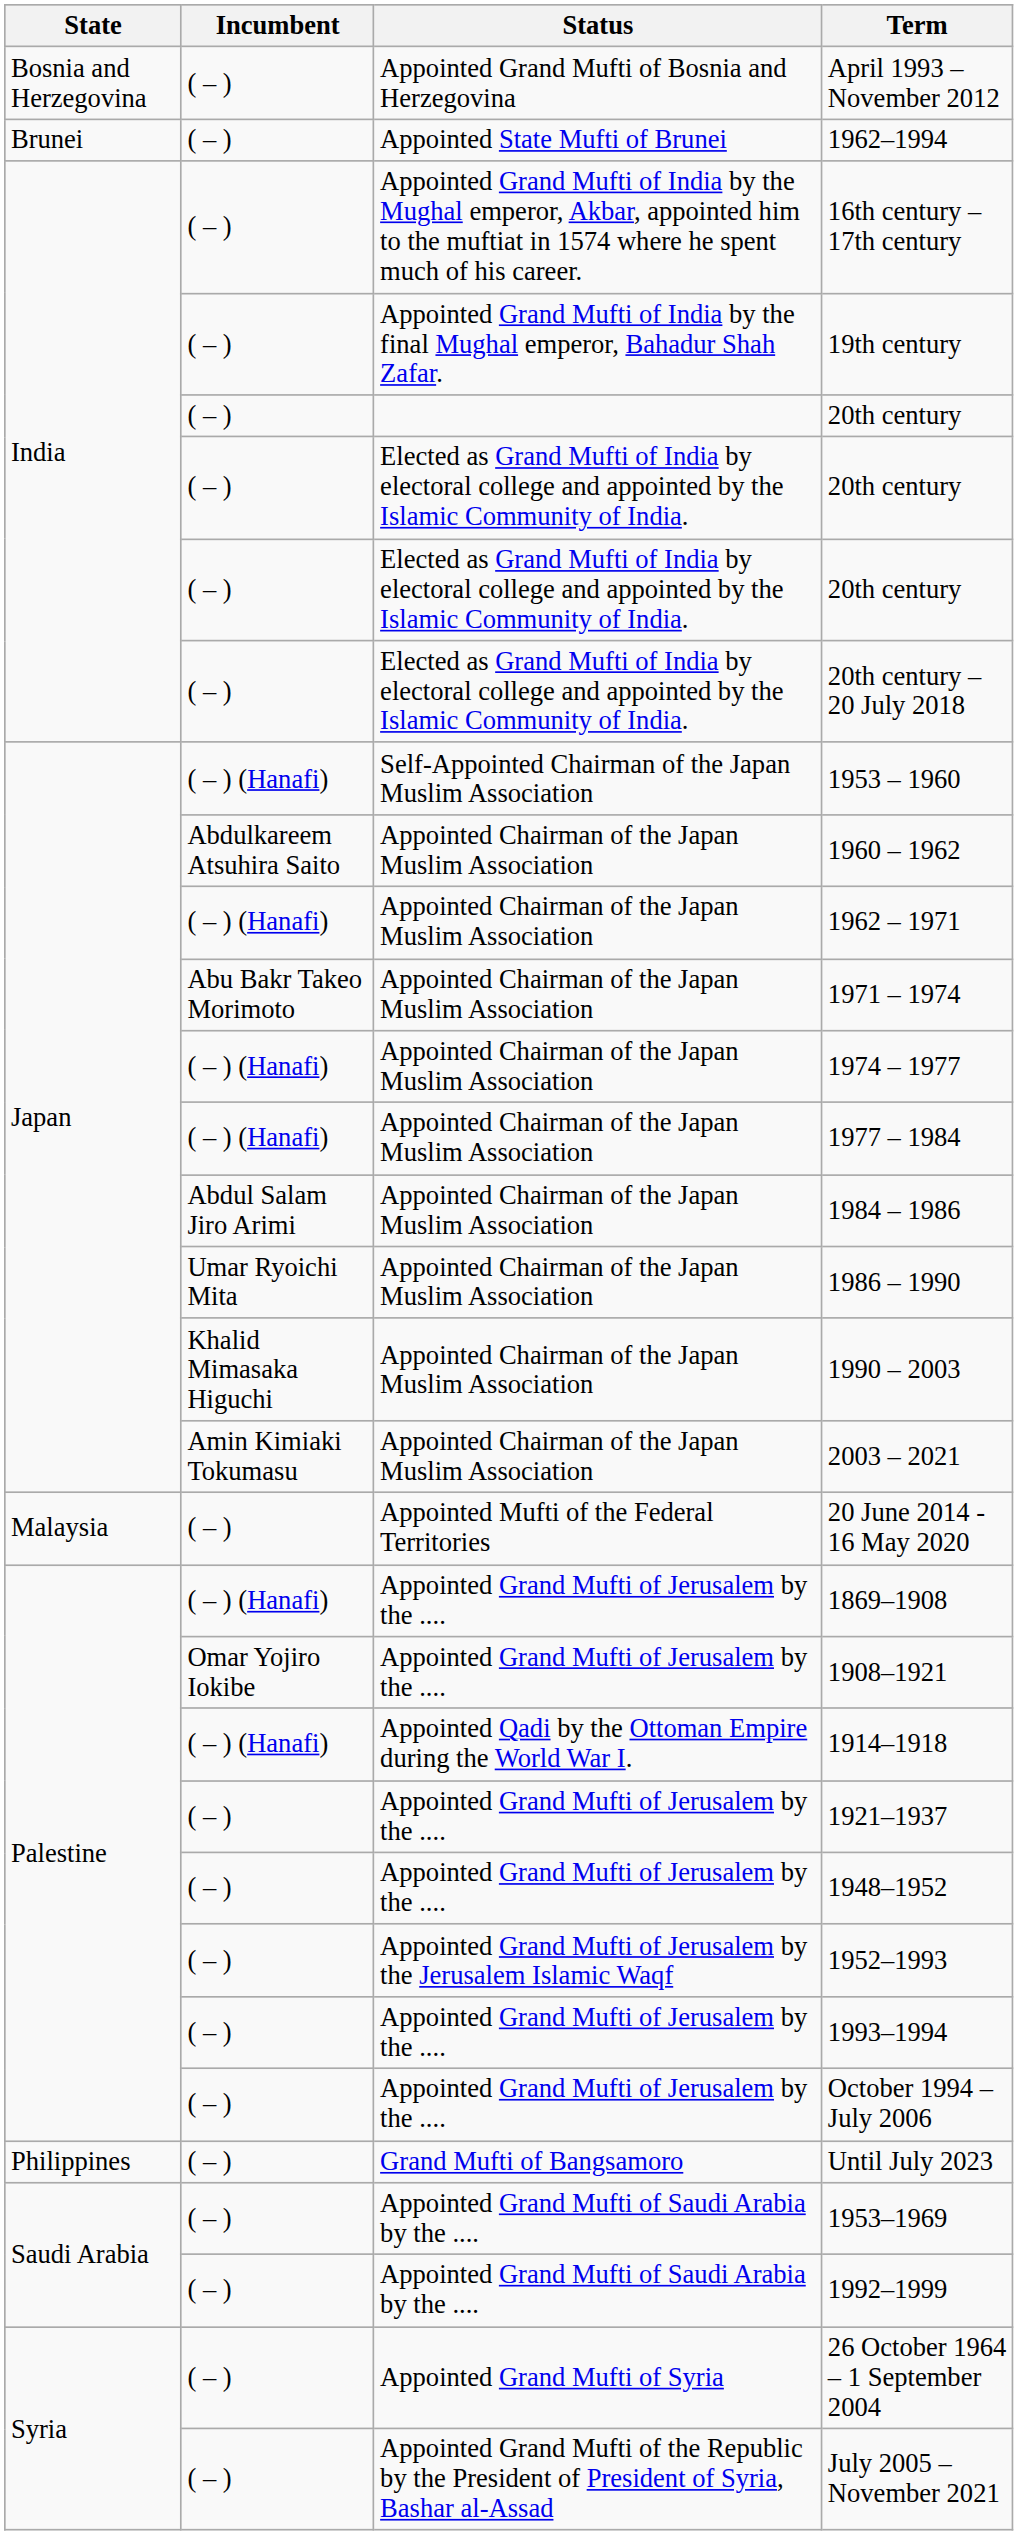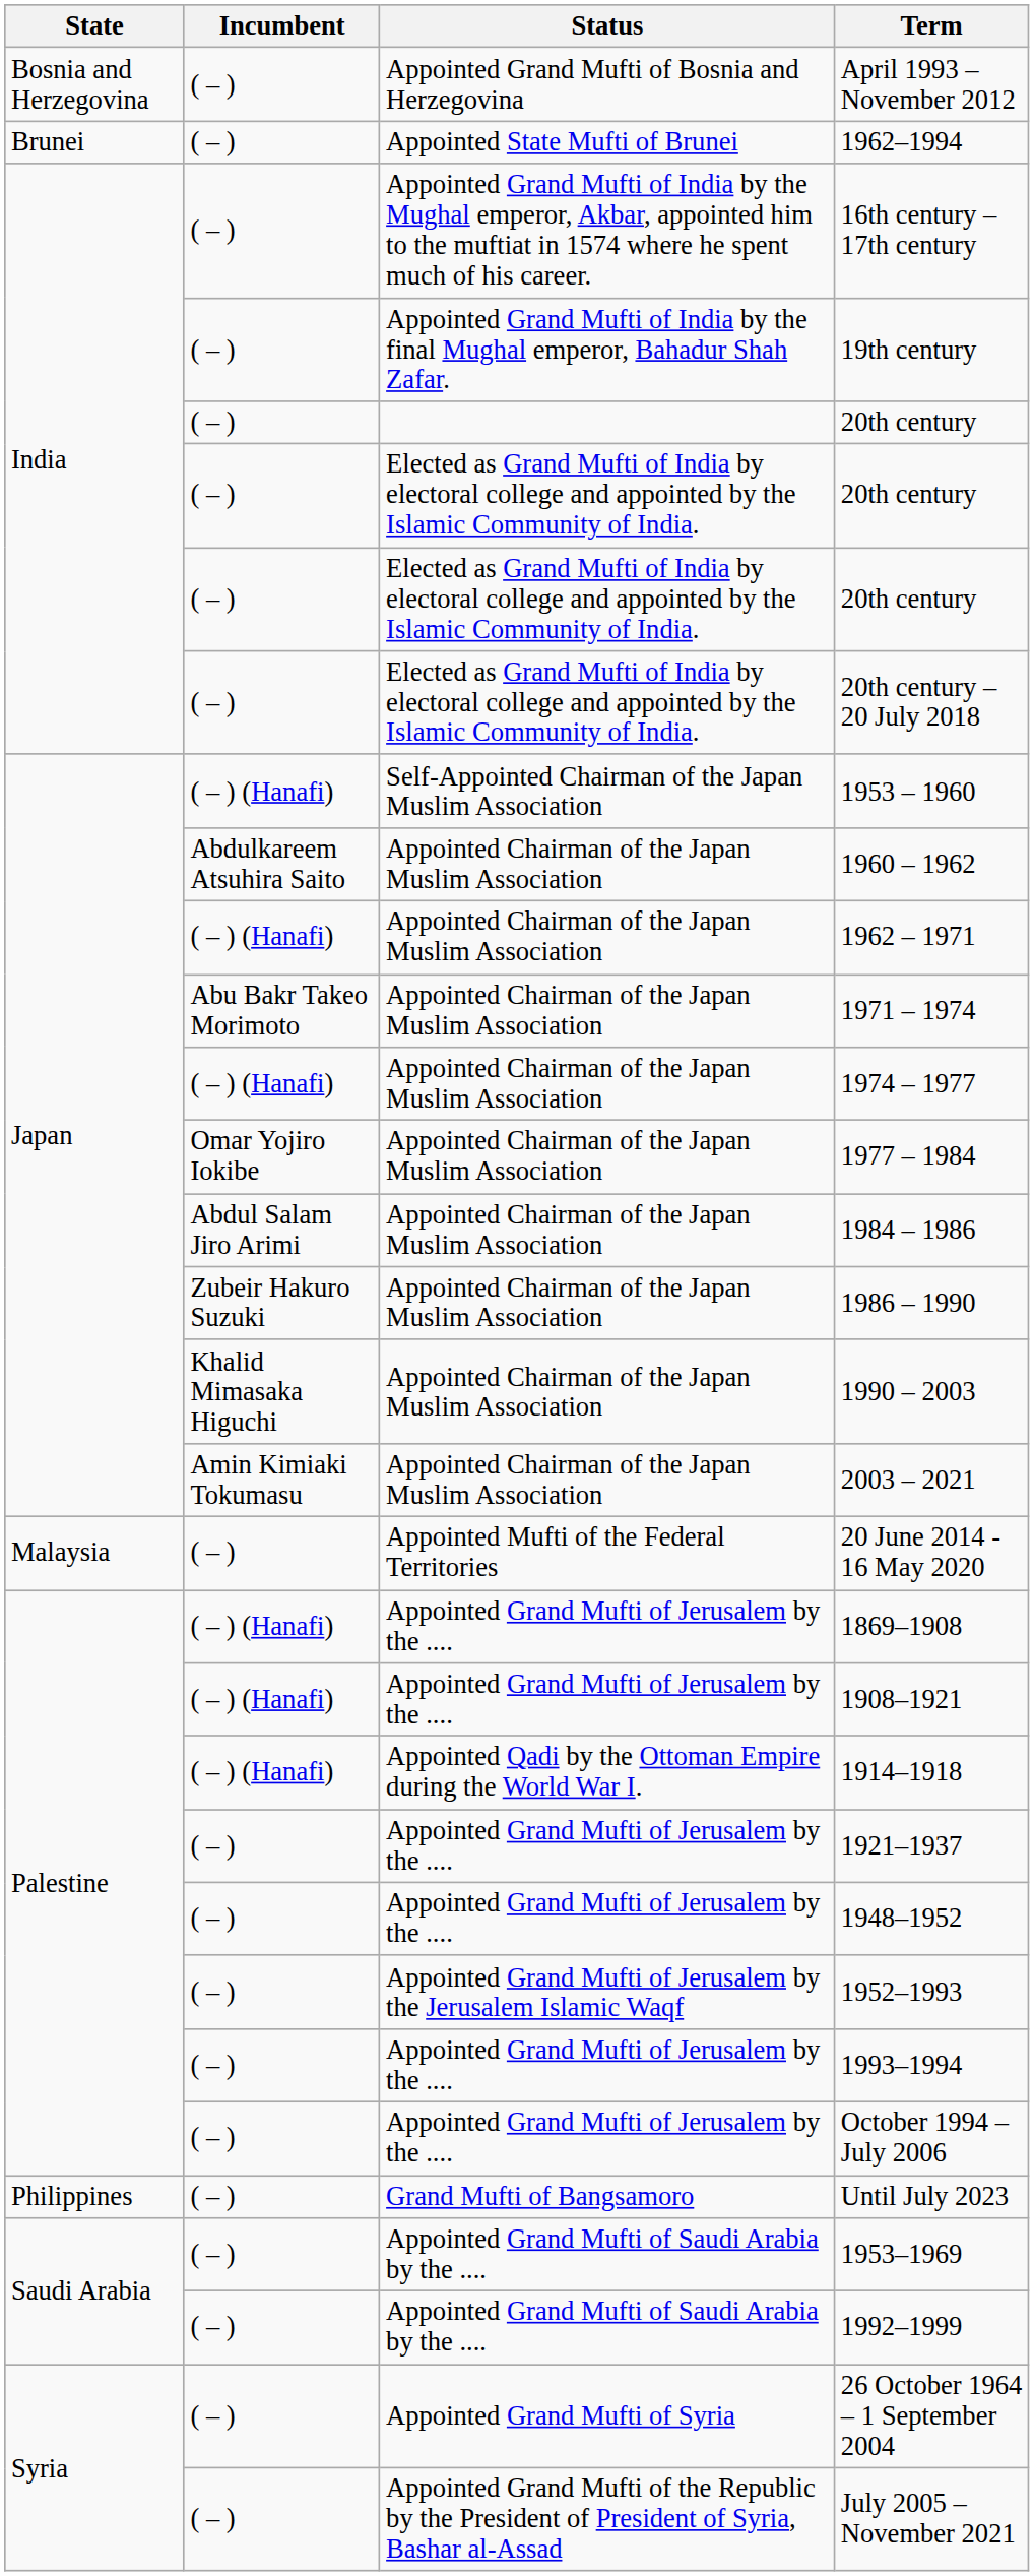1977 – 1984 | Incumbent: ( – ) (Hanafi) -> Omar Yojiro Iokibe
1986 – 1990 | Incumbent: Umar Ryoichi Mita -> Zubeir Hakuro Suzuki
1908–1921 | Incumbent: Omar Yojiro Iokibe -> ( – ) (Hanafi)
